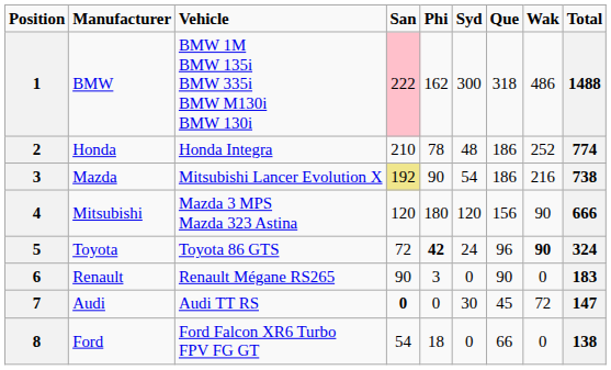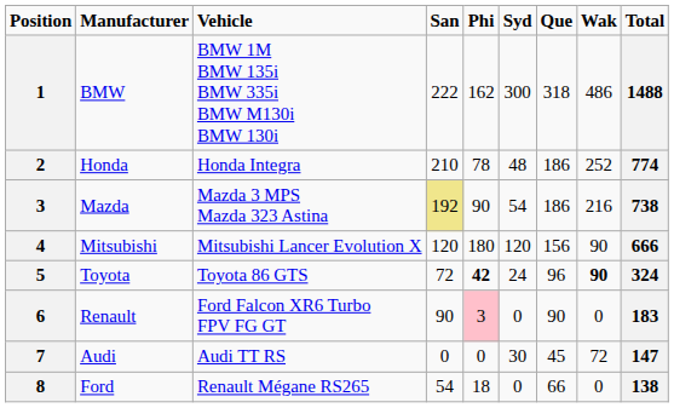BMW | column 4: pink background -> no background
Mazda | column 3: Mitsubishi Lancer Evolution X -> Mazda 3 MPS Mazda 323 Astina
Mitsubishi | column 3: Mazda 3 MPS Mazda 323 Astina -> Mitsubishi Lancer Evolution X
Renault | column 3: Renault Mégane RS265 -> Ford Falcon XR6 Turbo FPV FG GT
Renault | column 5: no background -> pink background
Audi | column 4: bold -> normal
Ford | column 3: Ford Falcon XR6 Turbo FPV FG GT -> Renault Mégane RS265
